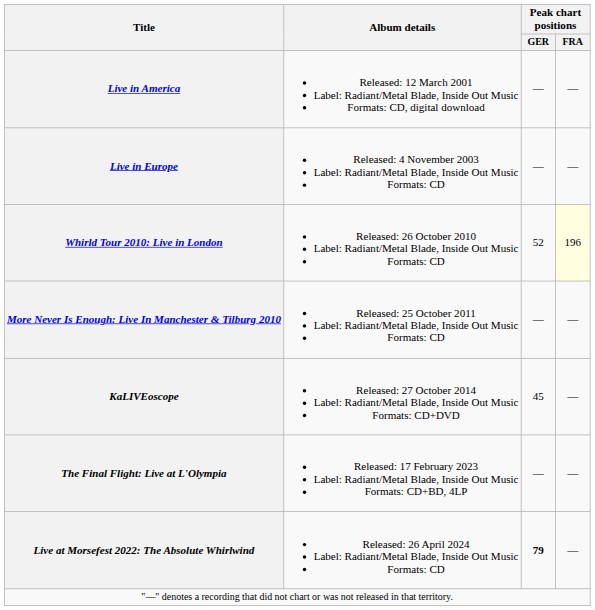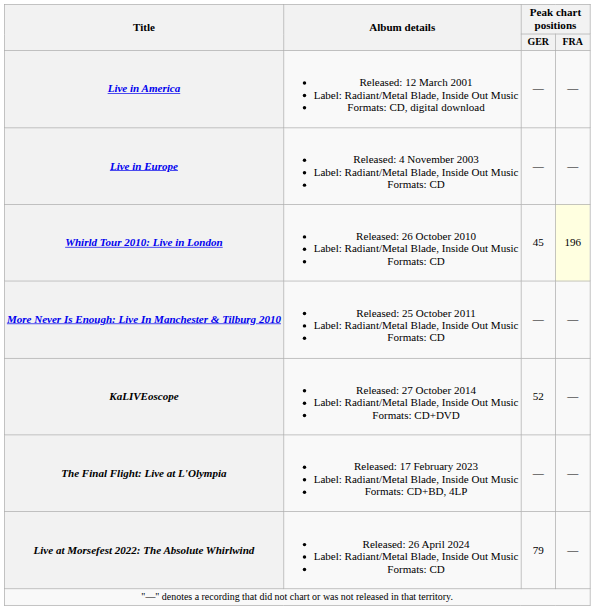Whirld Tour 2010: Live in London | Peak chart positions / GER: 52 -> 45
KaLIVEoscope | Peak chart positions / GER: 45 -> 52
Live at Morsefest 2022: The Absolute Whirlwind | Peak chart positions / GER: bold -> normal
